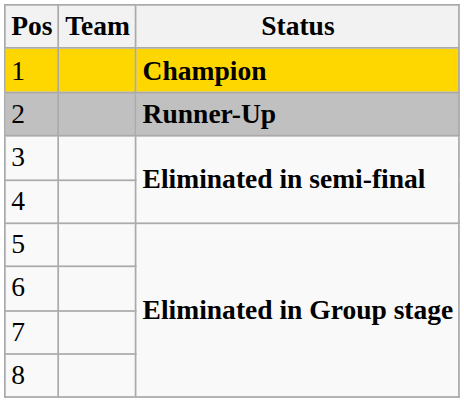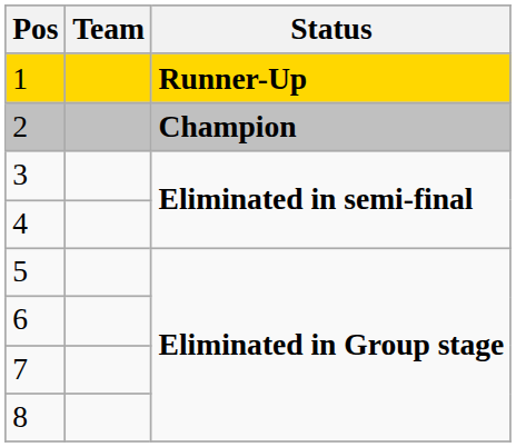1 | Status: Champion -> Runner-Up
2 | Status: Runner-Up -> Champion
